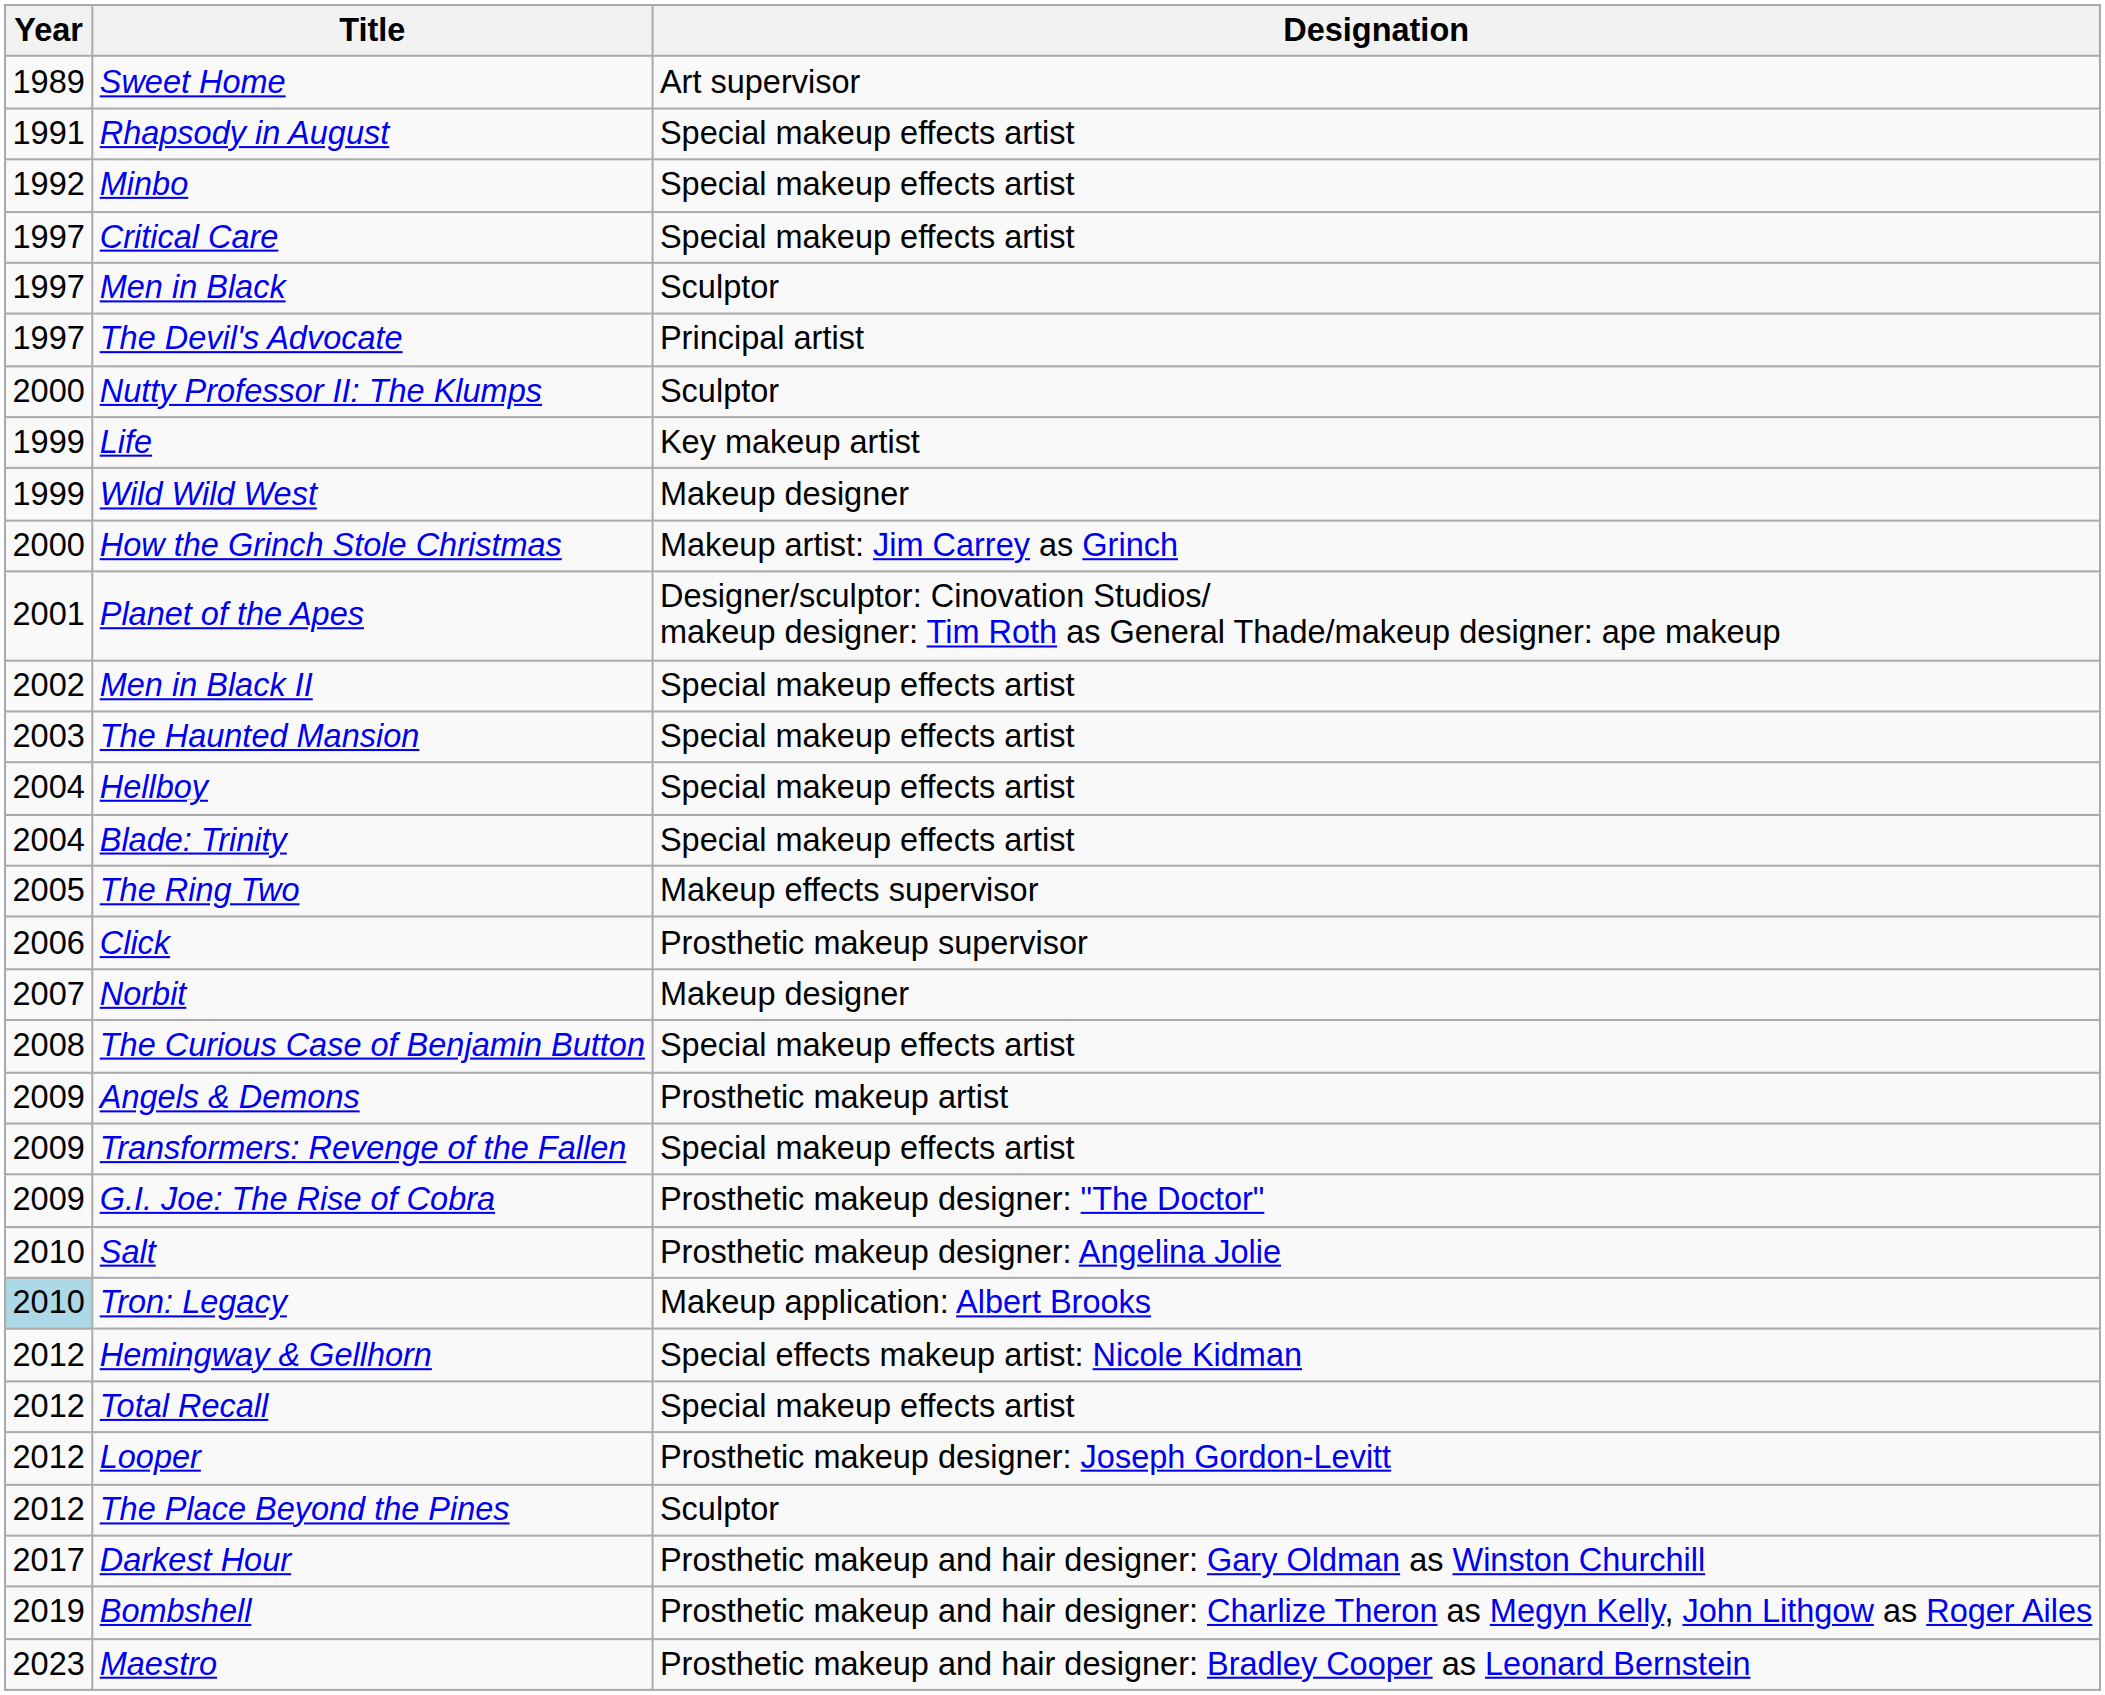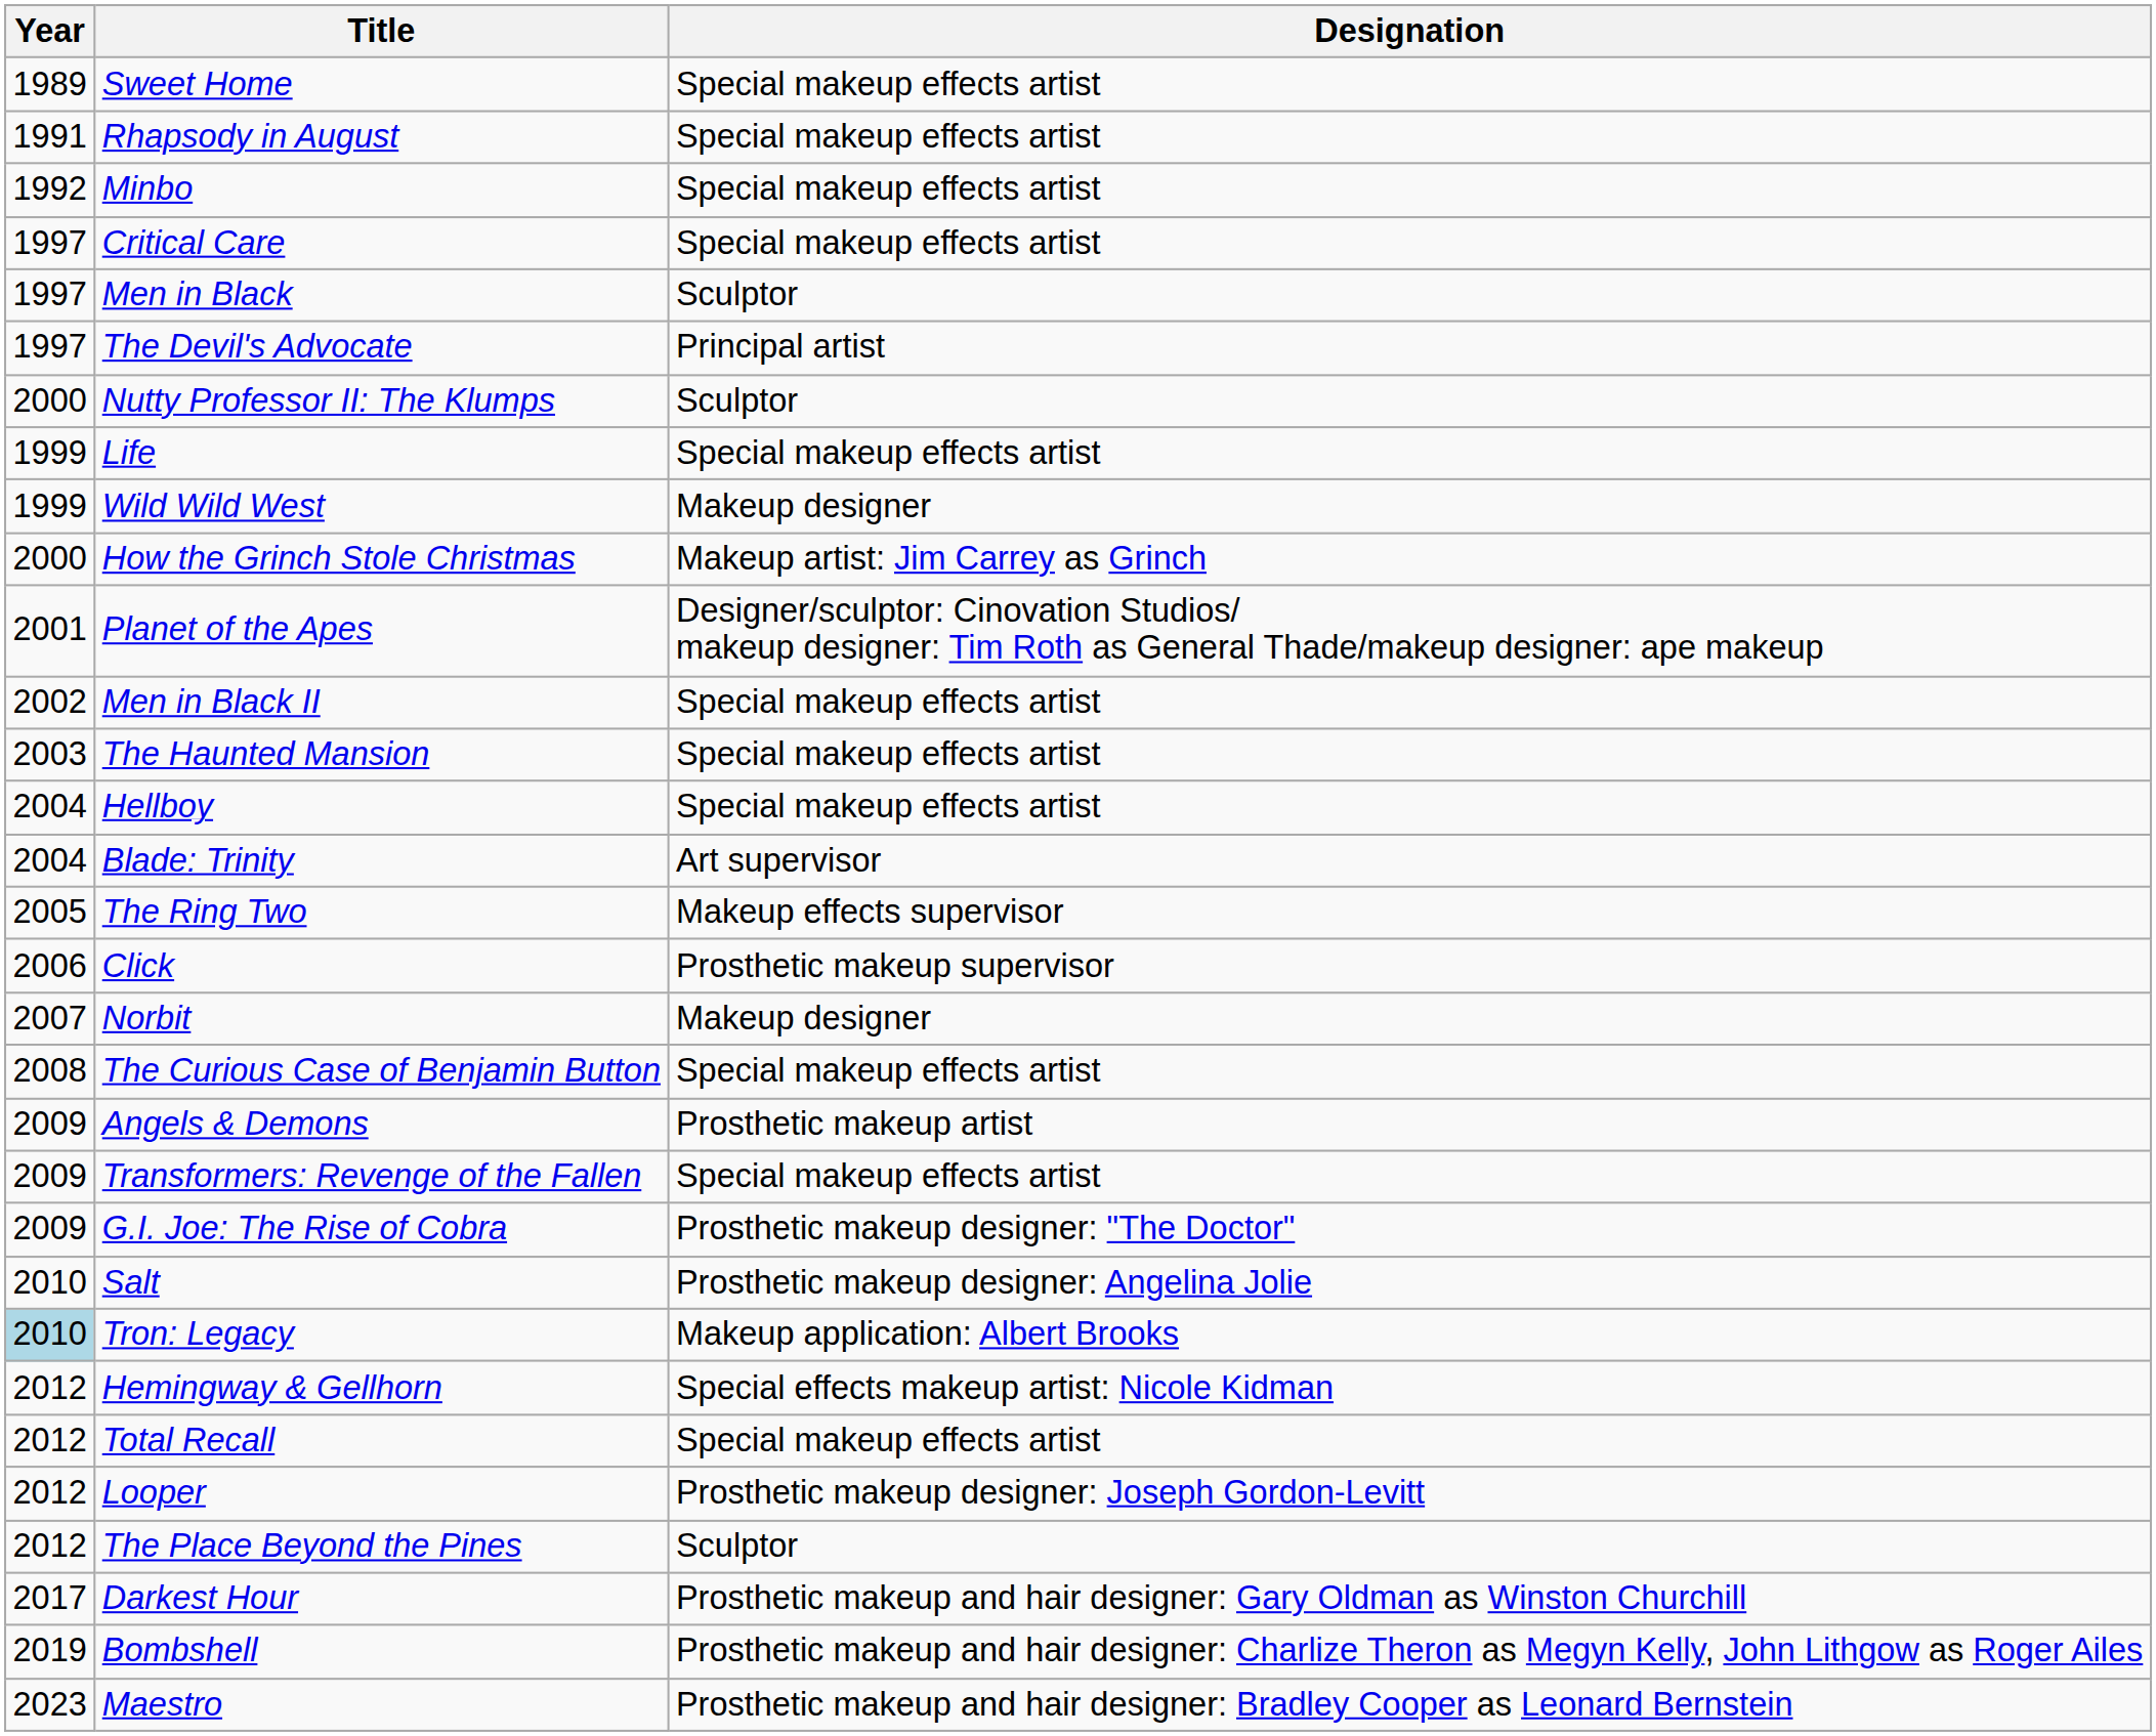Sweet Home | Designation: Art supervisor -> Special makeup effects artist
Life | Designation: Key makeup artist -> Special makeup effects artist
Blade: Trinity | Designation: Special makeup effects artist -> Art supervisor
